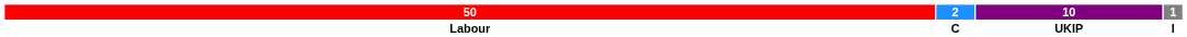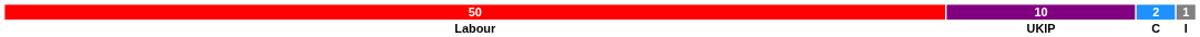columns swapped: 10 <-> 2
